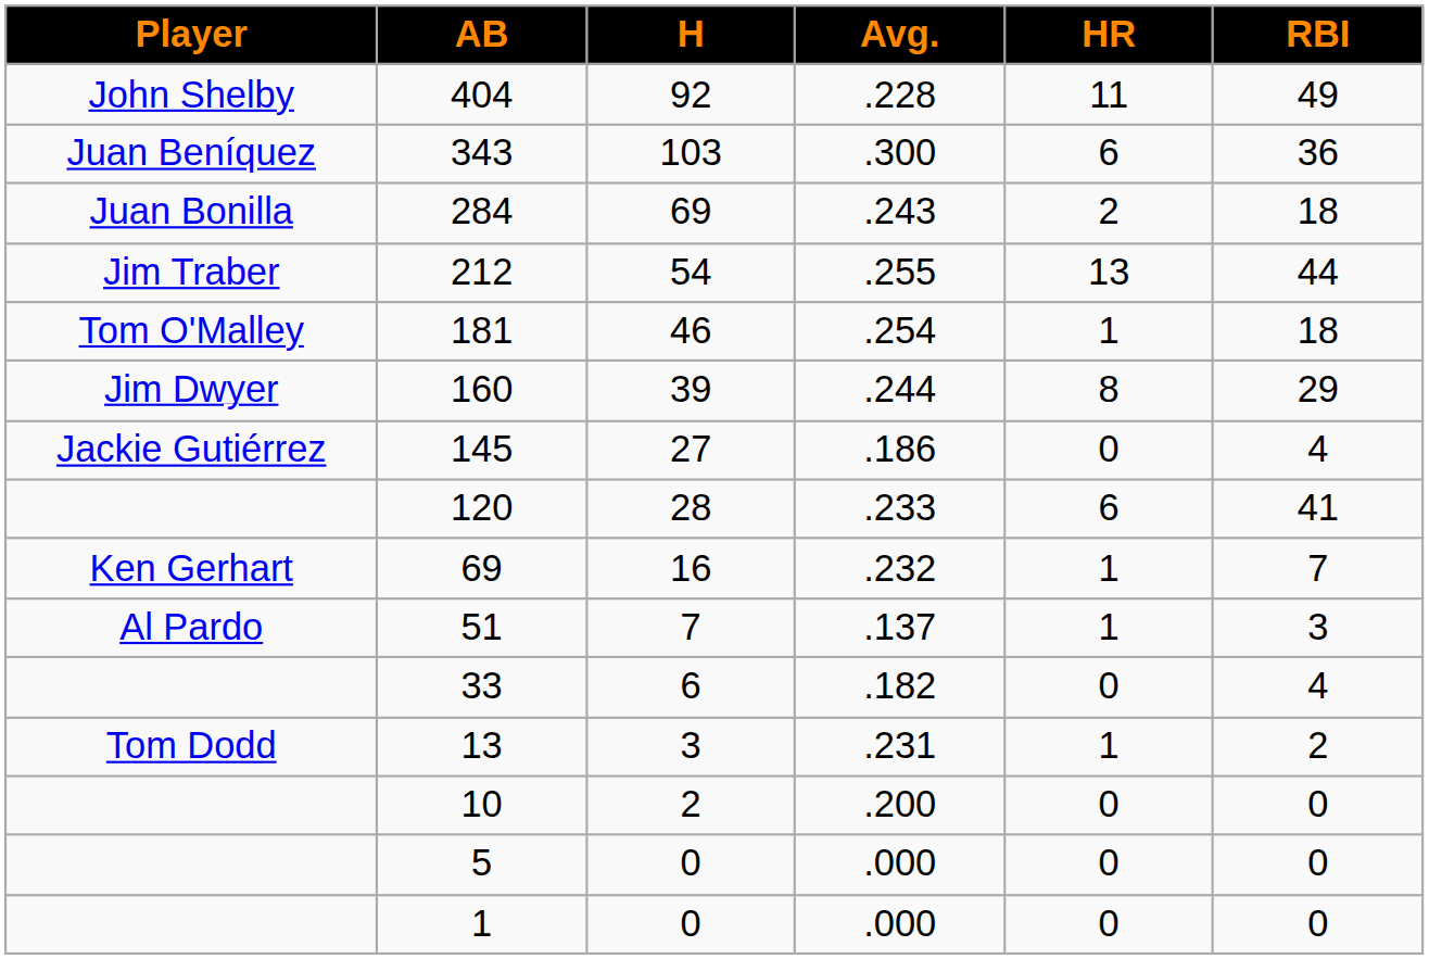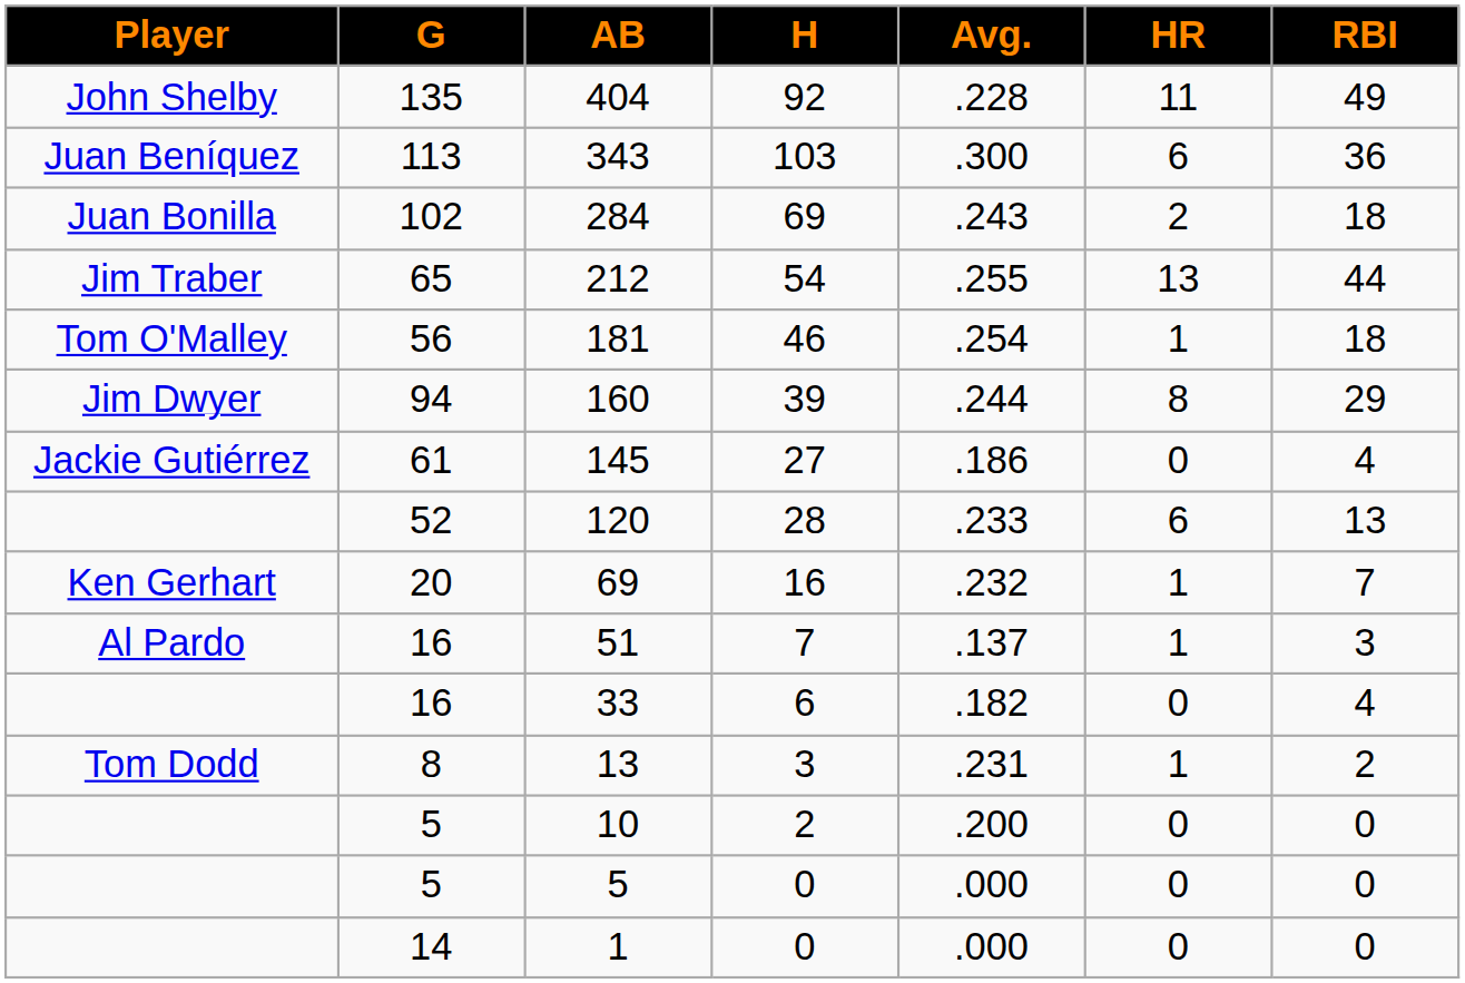+ column: G | 135 | 113 | 102 | 65 | 56 | 94 | 61 | 52 | 20 | 16 | 16 | 8 | 5 | 5 | 14
120 | RBI: 41 -> 13
